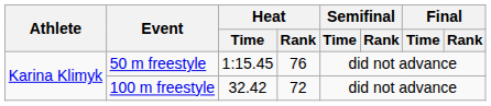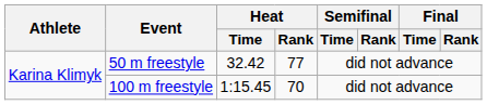50 m freestyle | Heat / Time: 1:15.45 -> 32.42
50 m freestyle | Heat / Rank: 76 -> 77
100 m freestyle | Heat / Time: 32.42 -> 1:15.45
100 m freestyle | Heat / Rank: 72 -> 70
